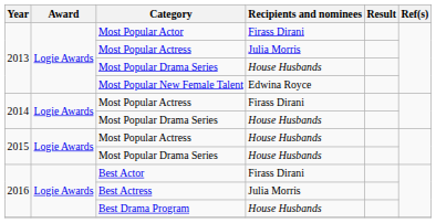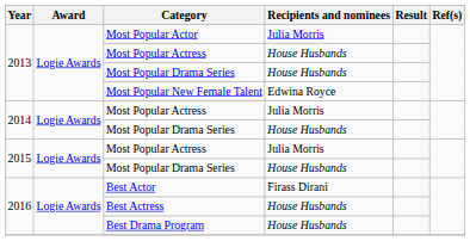Most Popular Actor | Recipients and nominees: Firass Dirani -> Julia Morris
2013 / Most Popular Actress | Recipients and nominees: Julia Morris -> House Husbands
2014 / Most Popular Actress | Recipients and nominees: Firass Dirani -> Julia Morris
2015 / Most Popular Actress | Recipients and nominees: House Husbands -> Julia Morris
Best Actress | Recipients and nominees: Julia Morris -> House Husbands
